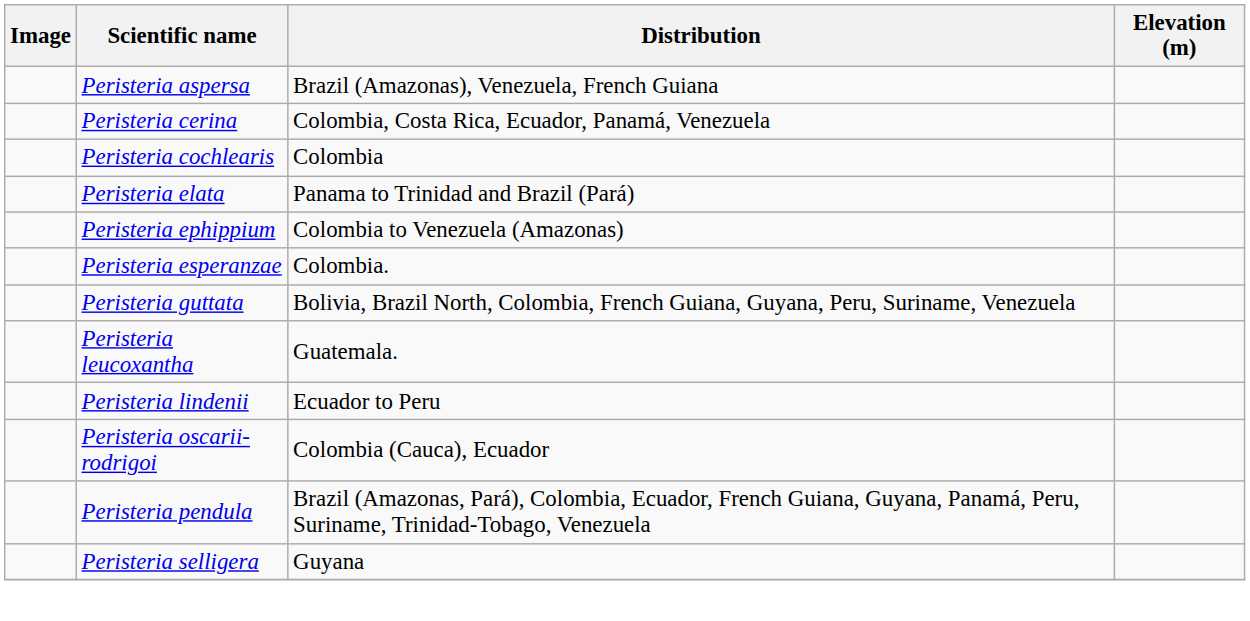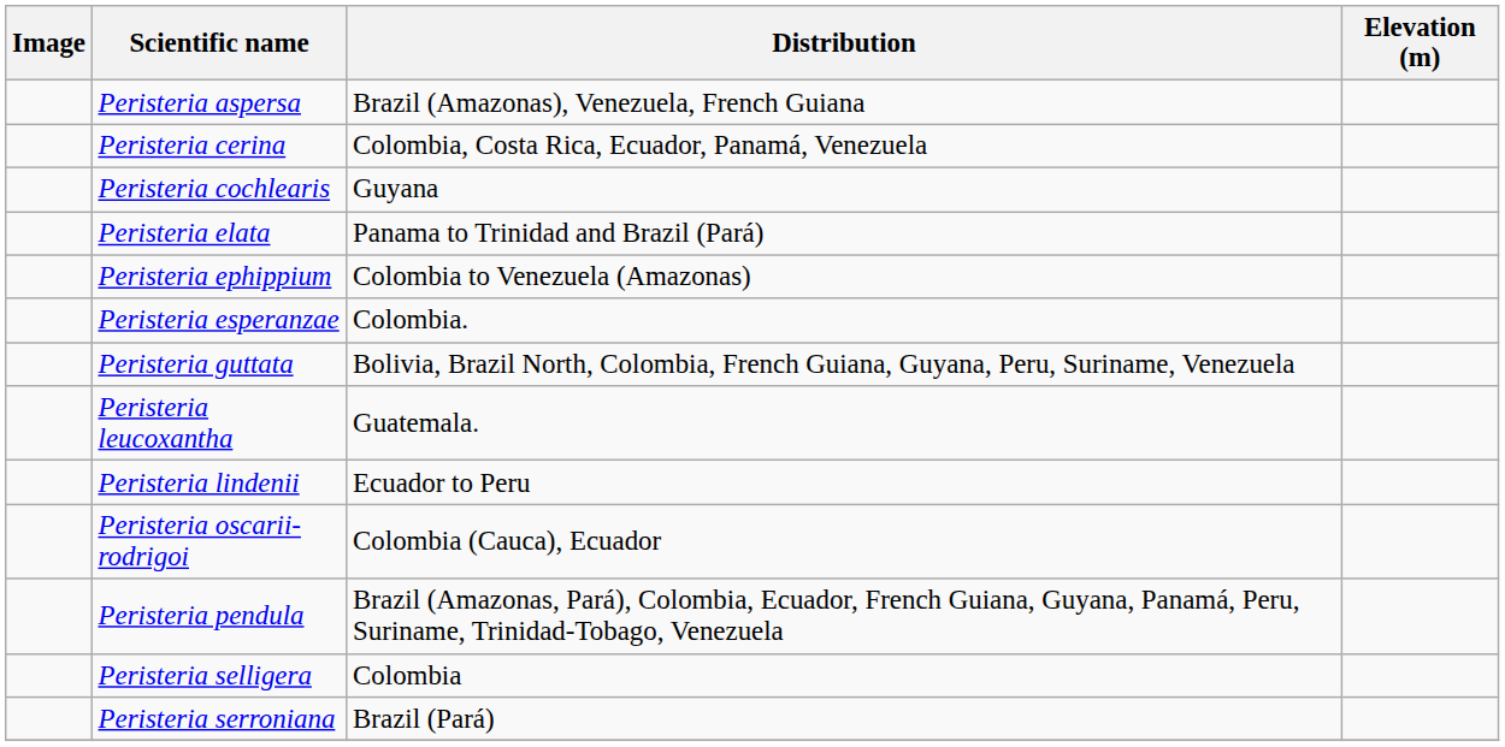Peristeria cochlearis | Distribution: Colombia -> Guyana
Peristeria selligera | Distribution: Guyana -> Colombia
+ row: Peristeria serroniana | Brazil (Pará)
